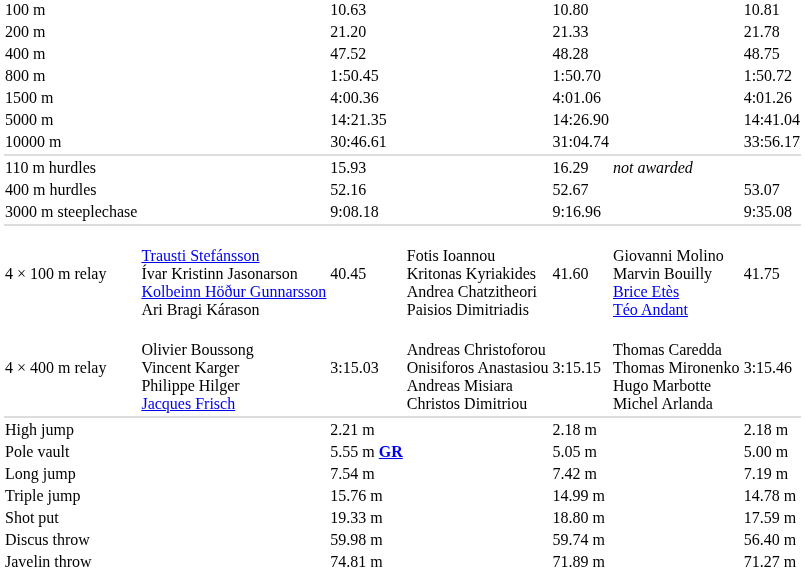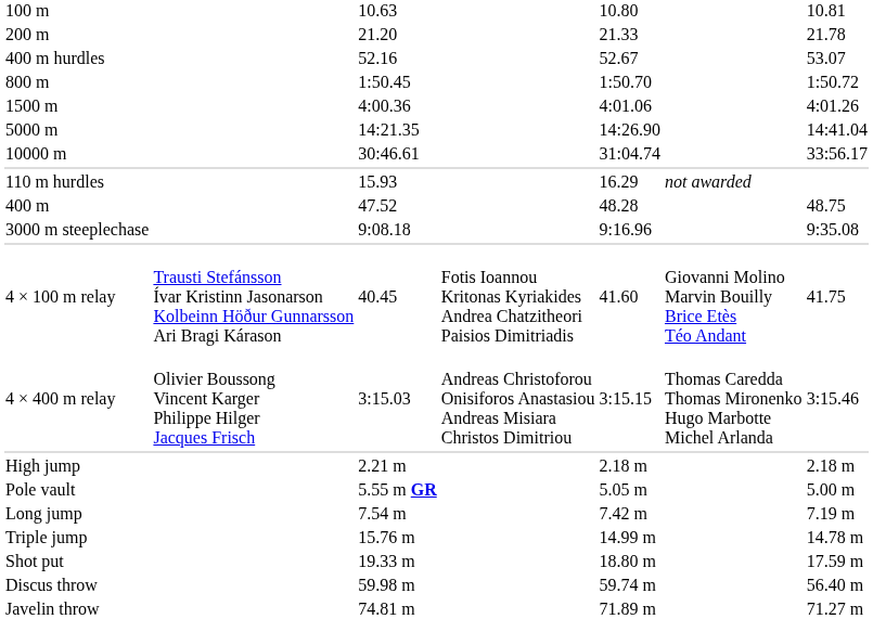rows swapped: 400 m <-> 400 m hurdles
